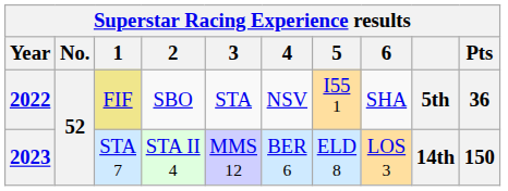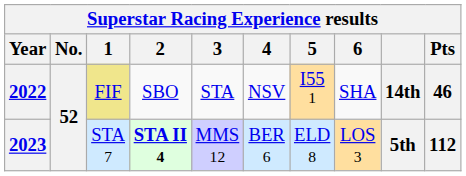2022 | column 9: 5th -> 14th
2022 | Pts: 36 -> 46
2023 | 2: normal -> bold
2023 | column 9: 14th -> 5th
2023 | Pts: 150 -> 112
